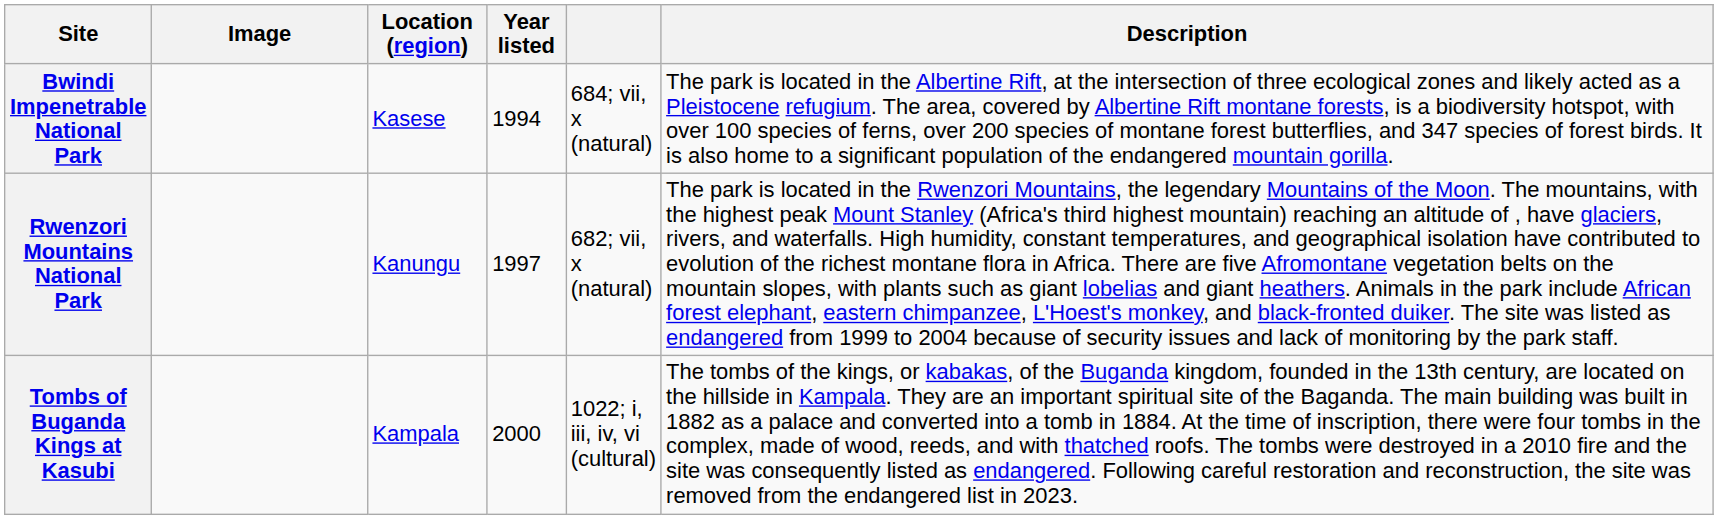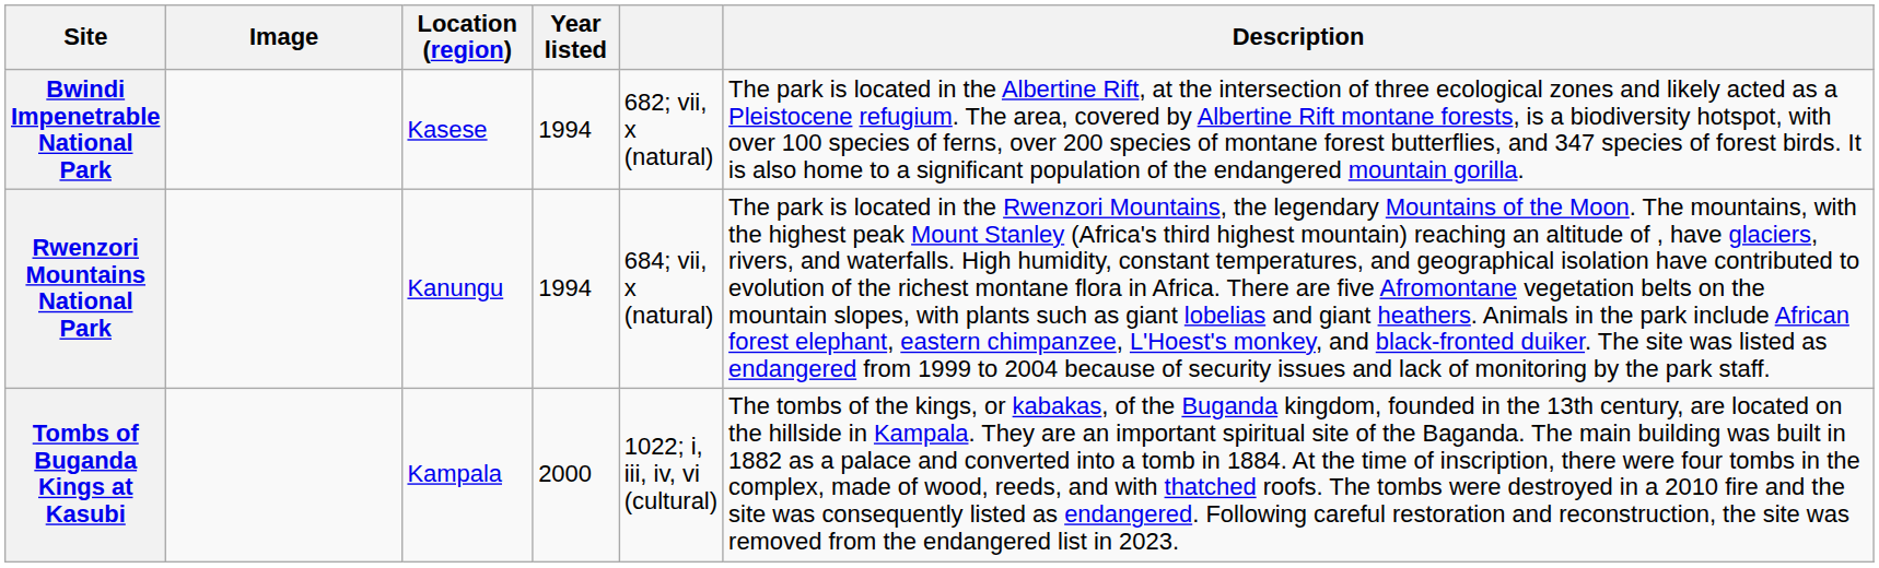Bwindi Impenetrable National Park | column 5: 684; vii, x (natural) -> 682; vii, x (natural)
Rwenzori Mountains National Park | Year listed: 1997 -> 1994
Rwenzori Mountains National Park | column 5: 682; vii, x (natural) -> 684; vii, x (natural)
